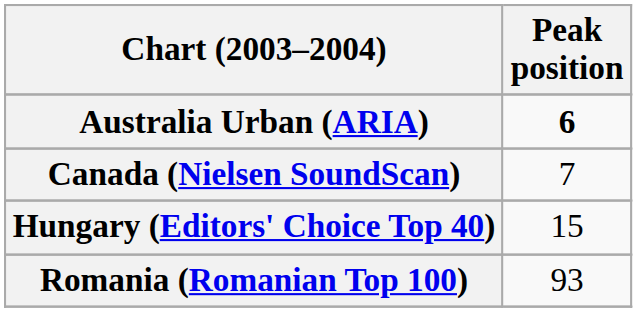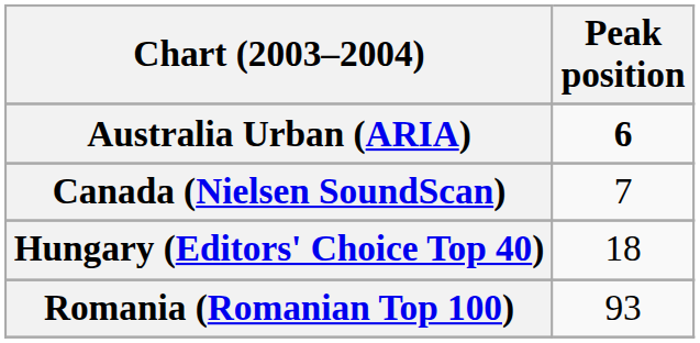Hungary (Editors' Choice Top 40) | Peak position: 15 -> 18
